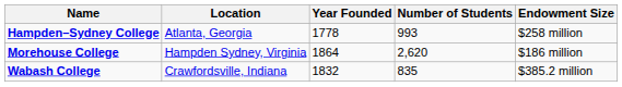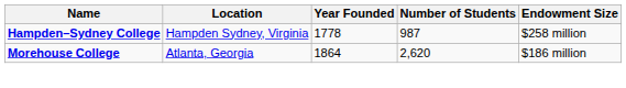Hampden–Sydney College | Location: Atlanta, Georgia -> Hampden Sydney, Virginia
Hampden–Sydney College | Number of Students: 993 -> 987
Morehouse College | Location: Hampden Sydney, Virginia -> Atlanta, Georgia
- row: Wabash College | Crawfordsville, Indiana | 1832 | 835 | $385.2 million
